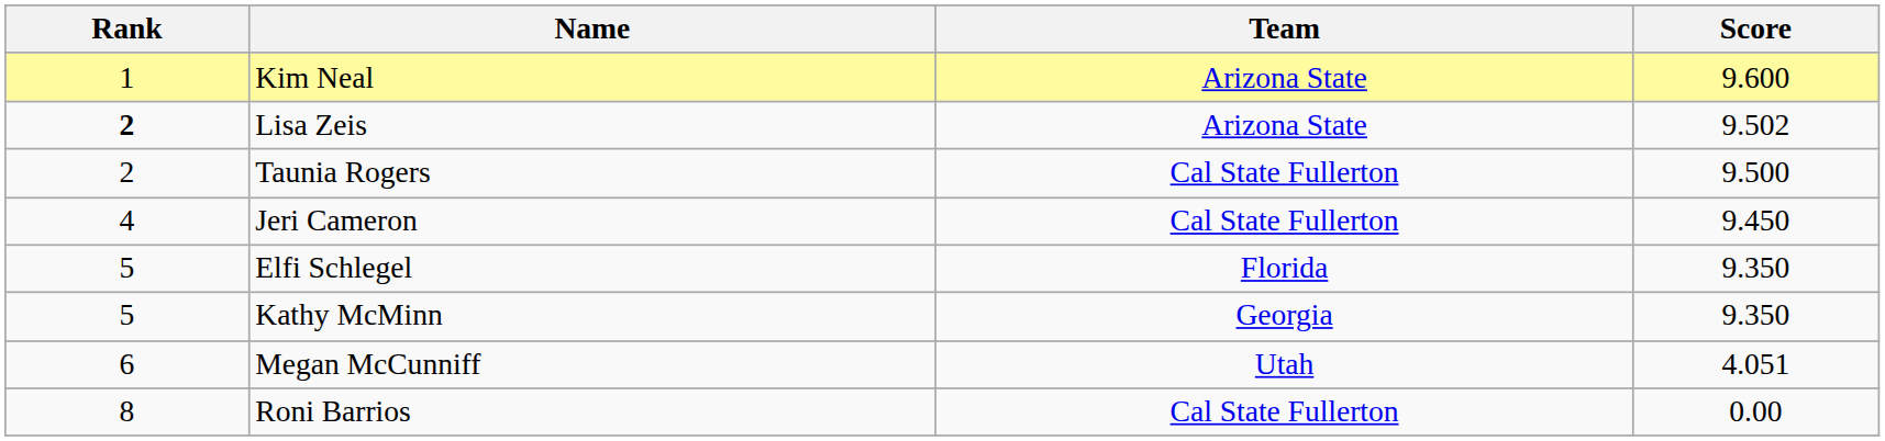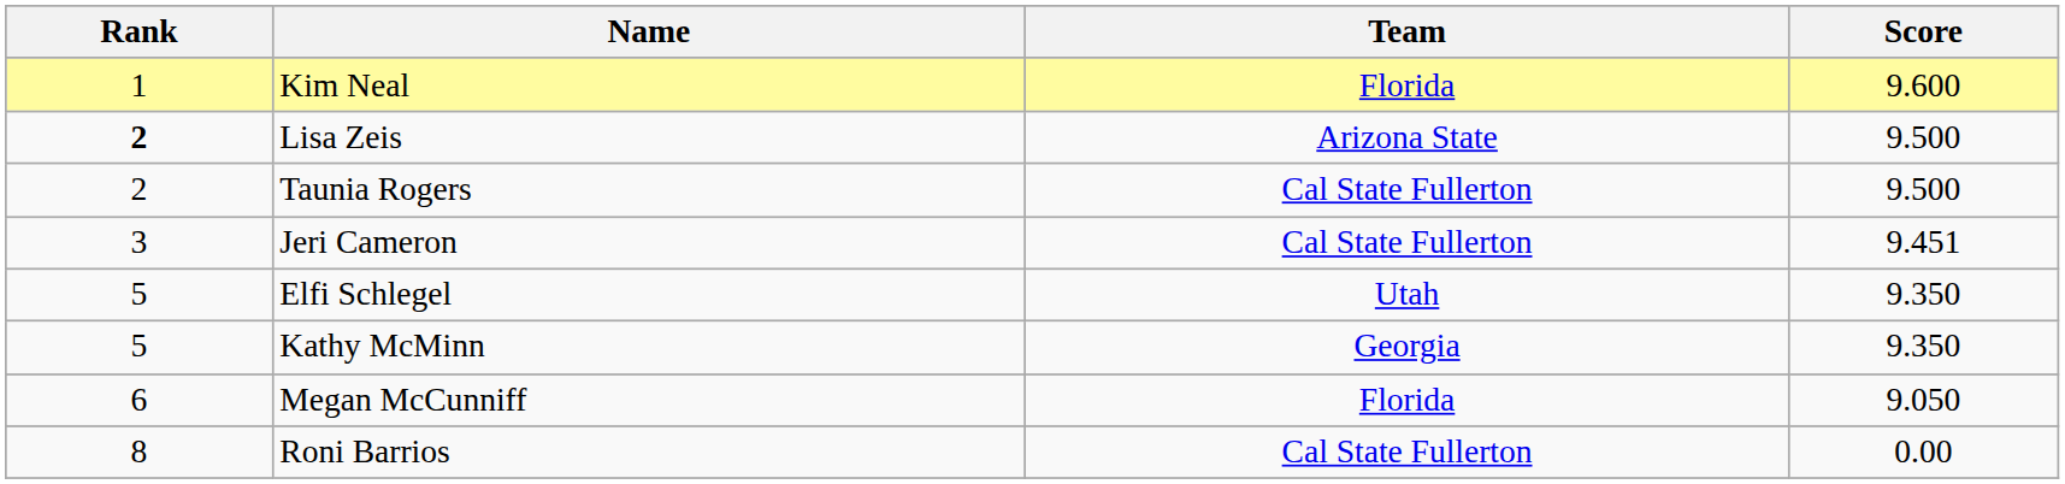Kim Neal | Team: Arizona State -> Florida
Lisa Zeis | Score: 9.502 -> 9.500
Jeri Cameron | Rank: 4 -> 3
Jeri Cameron | Score: 9.450 -> 9.451
Elfi Schlegel | Team: Florida -> Utah
Megan McCunniff | Team: Utah -> Florida
Megan McCunniff | Score: 4.051 -> 9.050
